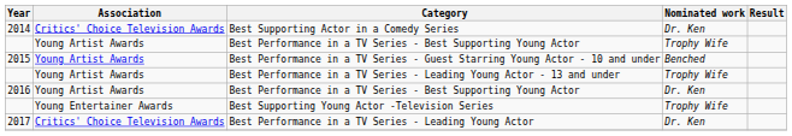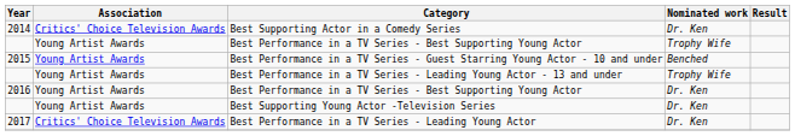Best Supporting Young Actor -Television Series | Association: Young Entertainer Awards -> Young Artist Awards
Best Supporting Young Actor -Television Series | Nominated work: Trophy Wife -> Dr. Ken
